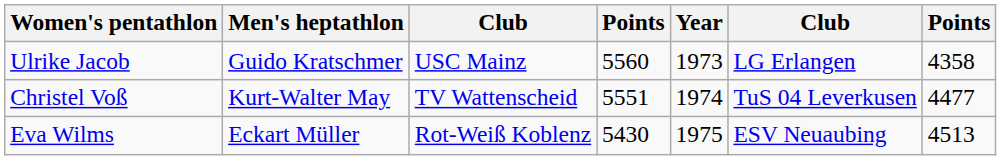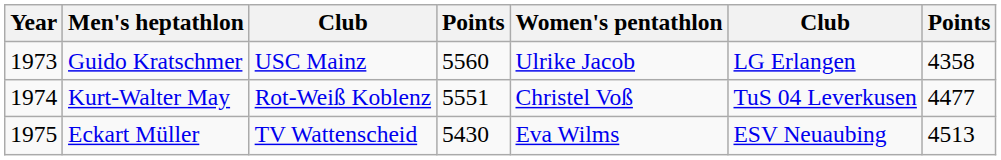columns swapped: Year <-> Women's pentathlon
Kurt-Walter May | column 3: TV Wattenscheid -> Rot-Weiß Koblenz
Eckart Müller | column 3: Rot-Weiß Koblenz -> TV Wattenscheid
